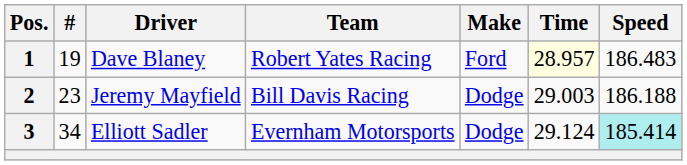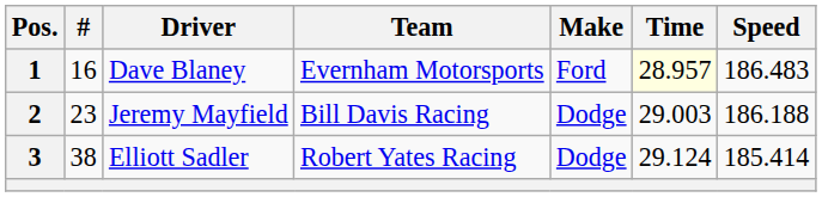1 | #: 19 -> 16
1 | Team: Robert Yates Racing -> Evernham Motorsports
3 | #: 34 -> 38
3 | Team: Evernham Motorsports -> Robert Yates Racing
3 | Speed: paleturquoise background -> no background
